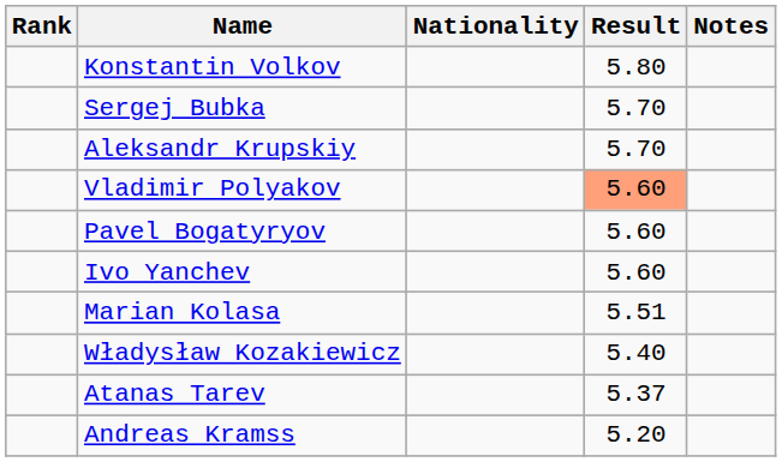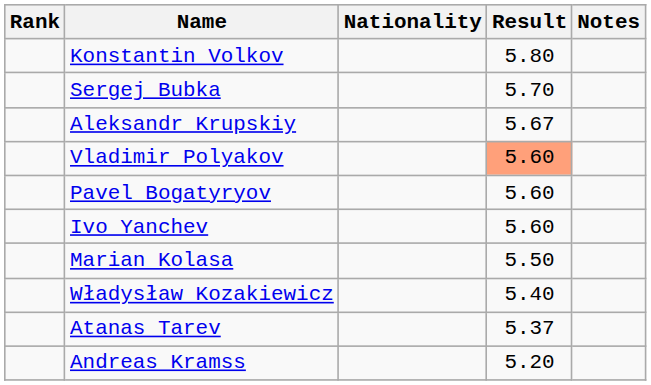Aleksandr Krupskiy | Result: 5.70 -> 5.67
Marian Kolasa | Result: 5.51 -> 5.50
